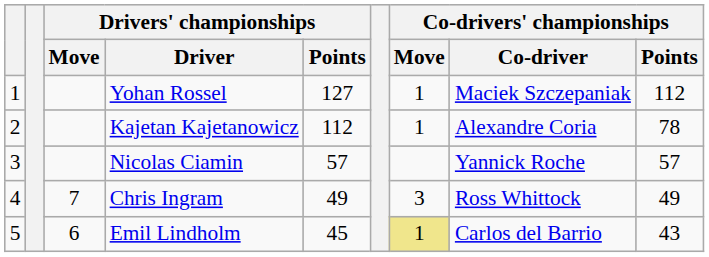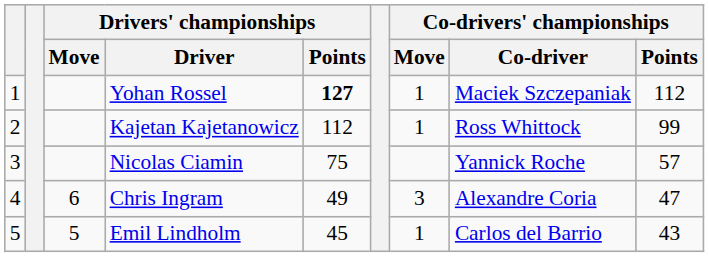Yohan Rossel | Drivers' championships / Points: normal -> bold
Kajetan Kajetanowicz | Co-drivers' championships / Co-driver: Alexandre Coria -> Ross Whittock
Kajetan Kajetanowicz | Co-drivers' championships / Points: 78 -> 99
Nicolas Ciamin | Drivers' championships / Points: 57 -> 75
Chris Ingram | Drivers' championships / Move: 7 -> 6
Chris Ingram | Co-drivers' championships / Co-driver: Ross Whittock -> Alexandre Coria
Chris Ingram | Co-drivers' championships / Points: 49 -> 47
Emil Lindholm | Drivers' championships / Move: 6 -> 5
Emil Lindholm | Co-drivers' championships / Move: khaki background -> no background
